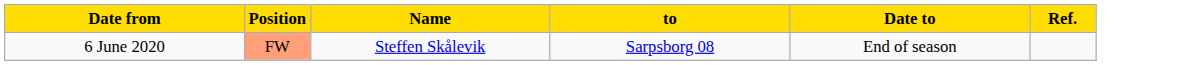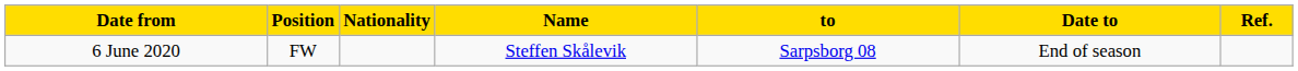+ column: Nationality
6 June 2020 | Position: lightsalmon background -> no background
